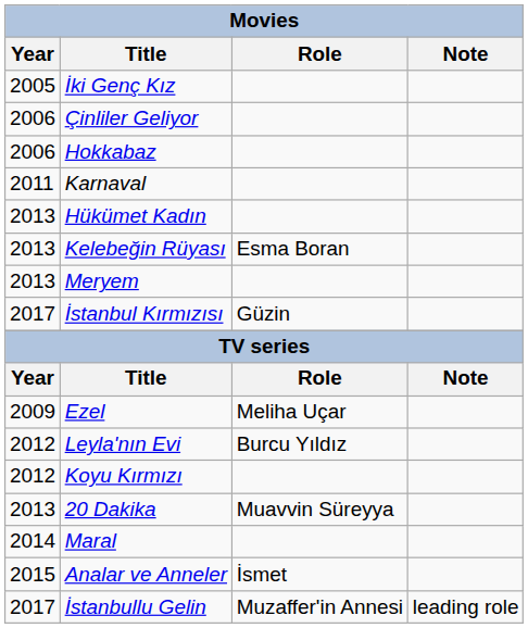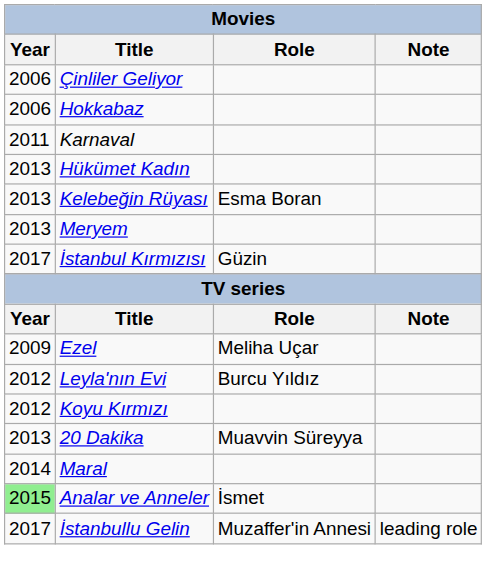- row: 2005 | İki Genç Kız
Analar ve Anneler | Year: no background -> lightgreen background
